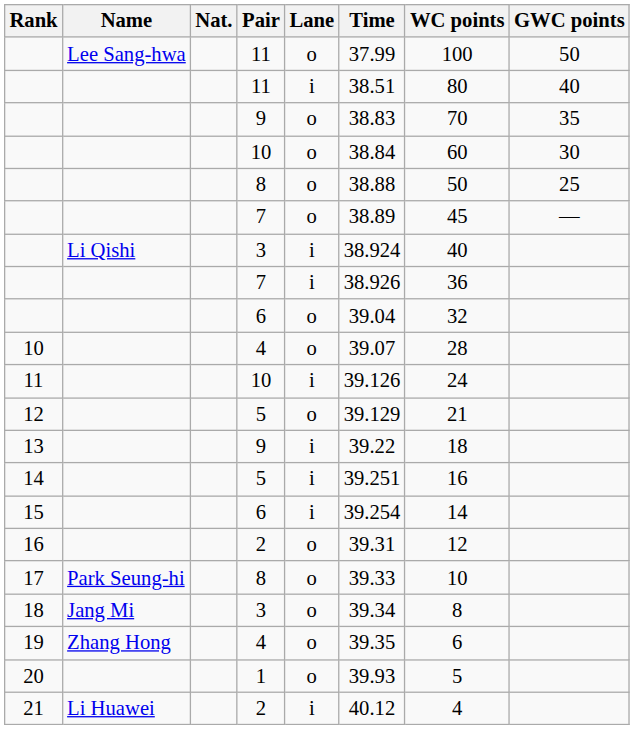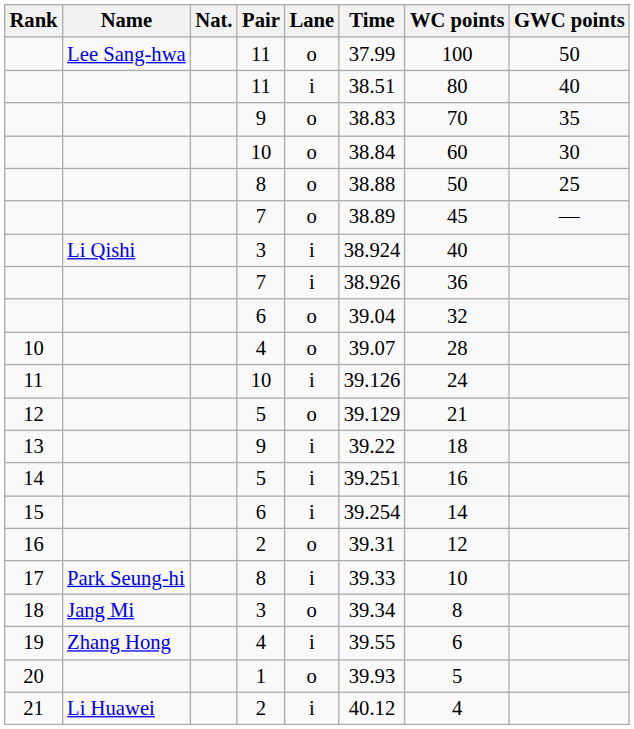17 | Lane: o -> i
19 | Lane: o -> i
19 | Time: 39.35 -> 39.55
